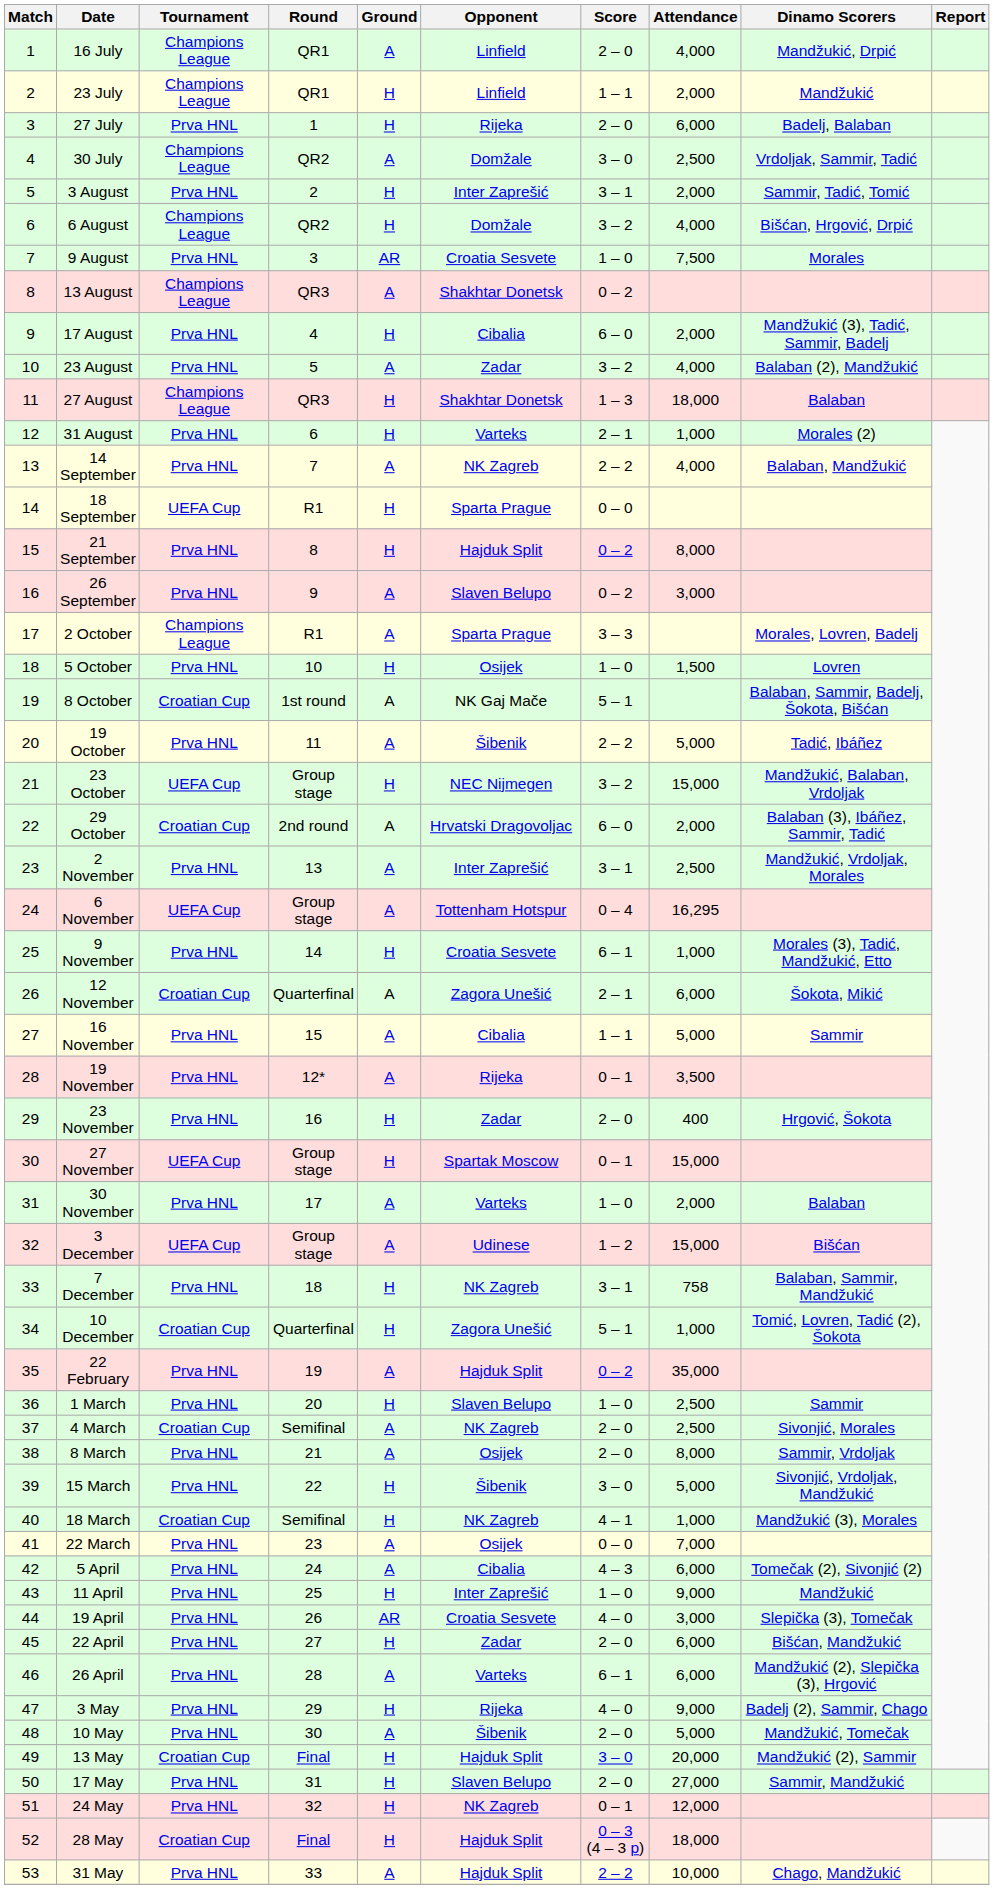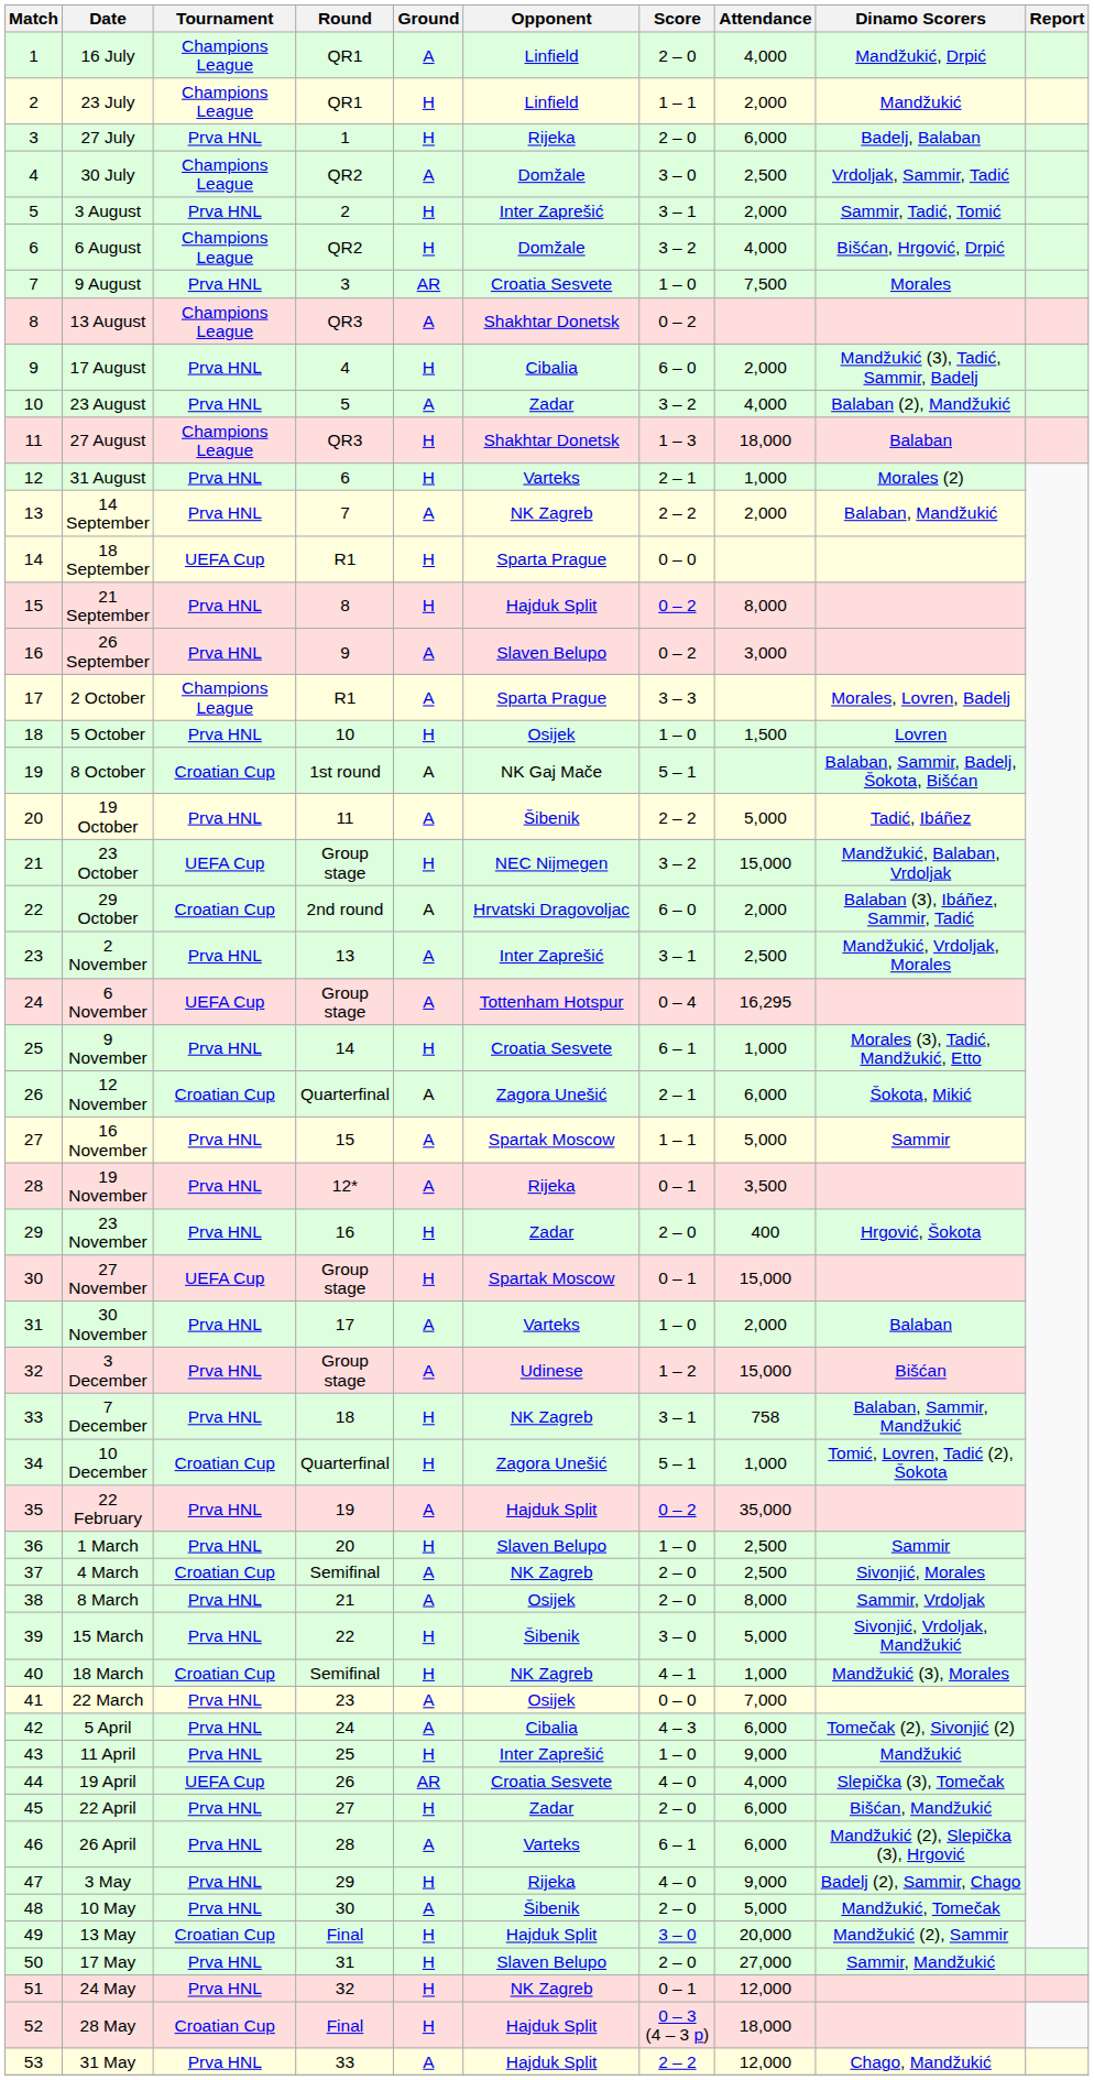14 September | Attendance: 4,000 -> 2,000
16 November | Opponent: Cibalia -> Spartak Moscow
3 December | Tournament: UEFA Cup -> Prva HNL
19 April | Tournament: Prva HNL -> UEFA Cup
19 April | Attendance: 3,000 -> 4,000
31 May | Attendance: 10,000 -> 12,000
